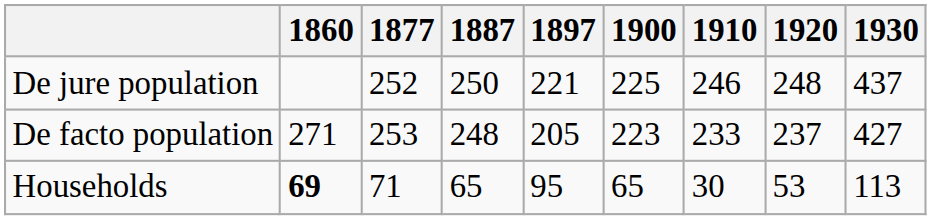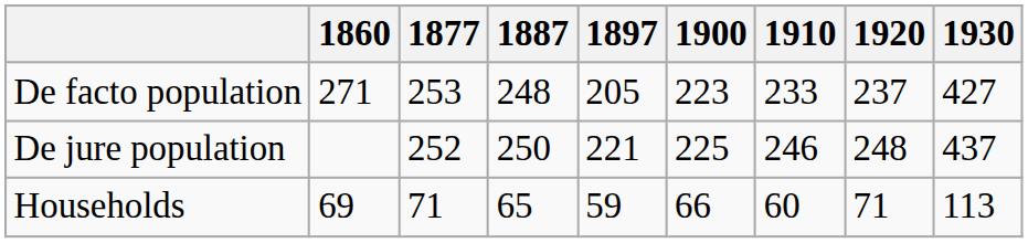rows swapped: De facto population <-> De jure population
Households | 1860: bold -> normal
Households | 1897: 95 -> 59
Households | 1900: 65 -> 66
Households | 1910: 30 -> 60
Households | 1920: 53 -> 71
